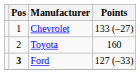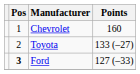Chevrolet | Points: 133 (–27) -> 160
Toyota | Points: 160 -> 133 (–27)
